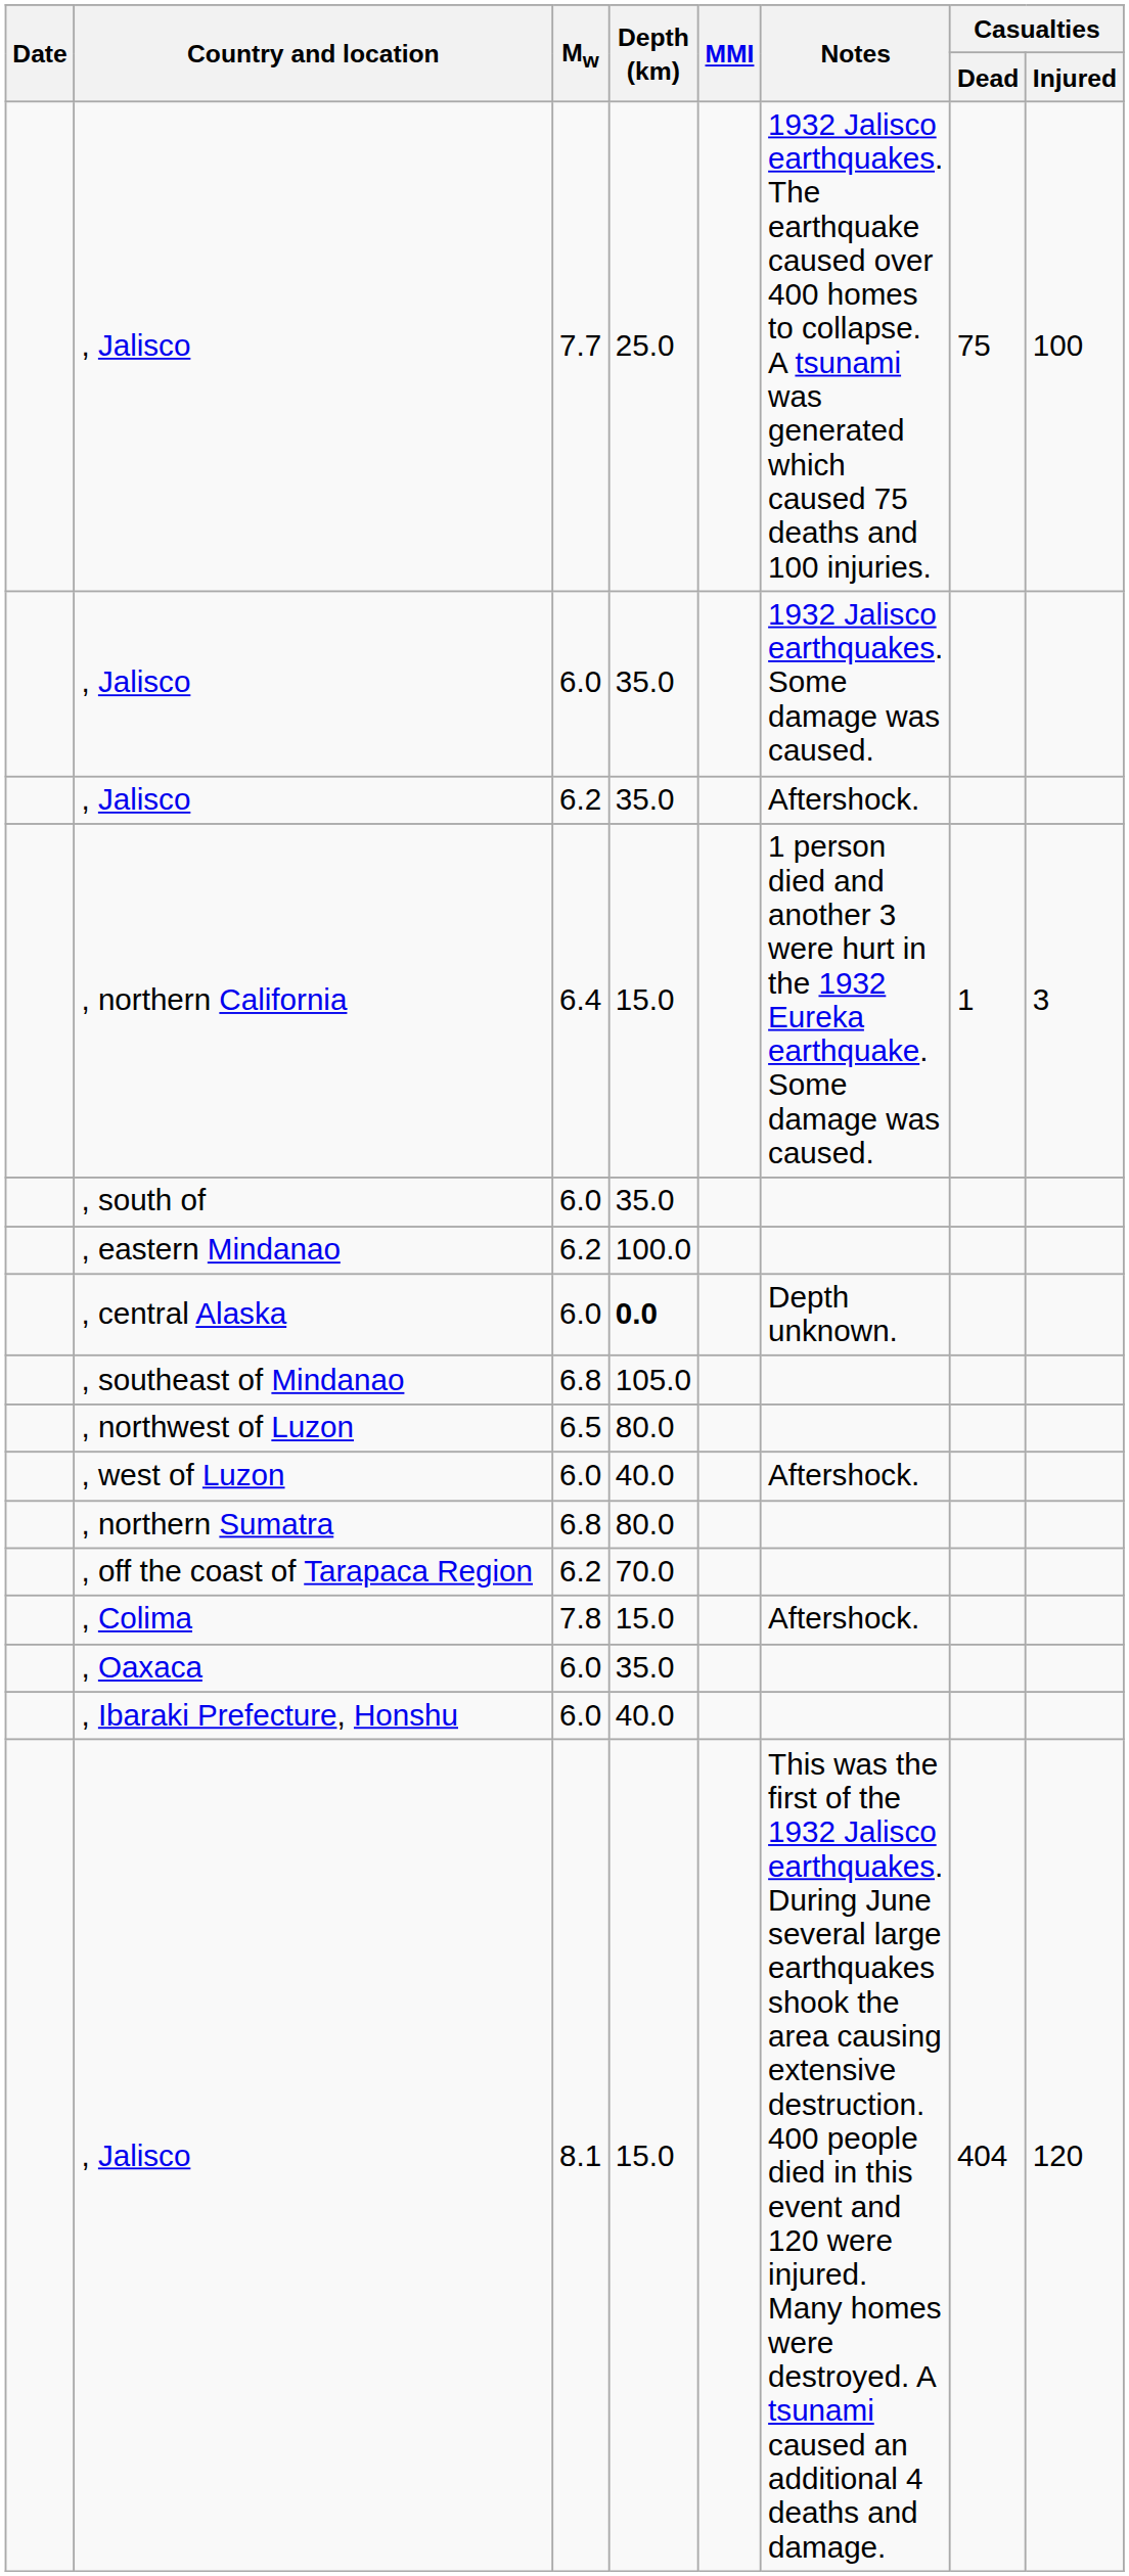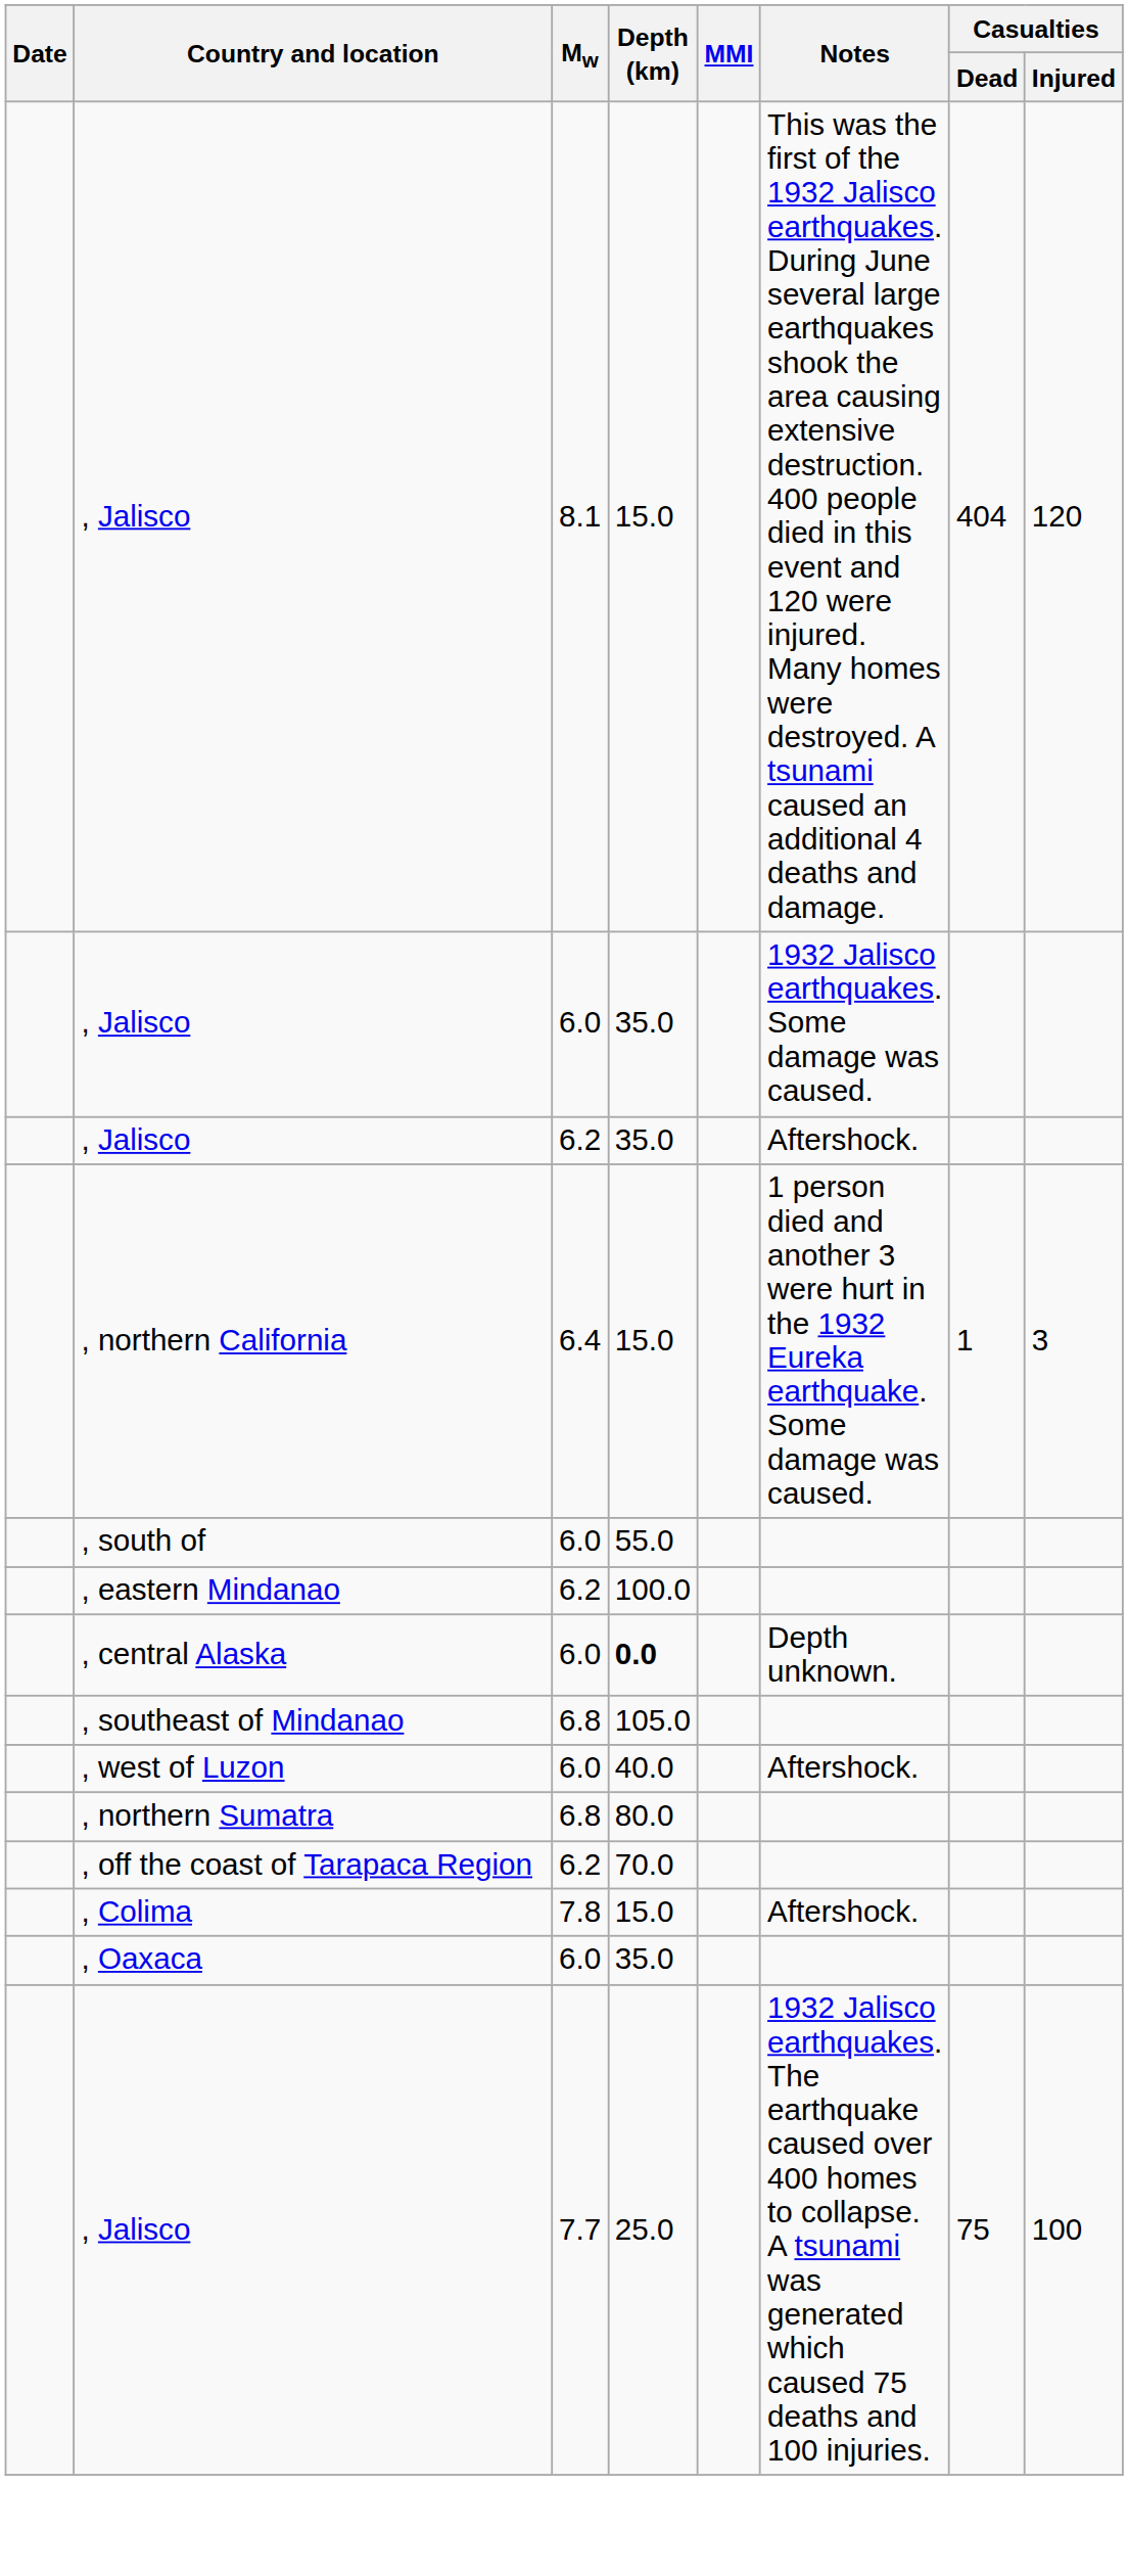rows swapped: , Jalisco / 8.1 <-> , Jalisco / 7.7
, south of | Depth (km): 35.0 -> 55.0
- row: , northwest of Luzon | 6.5 | 80.0
- row: , Ibaraki Prefecture, Honshu | 6.0 | 40.0
